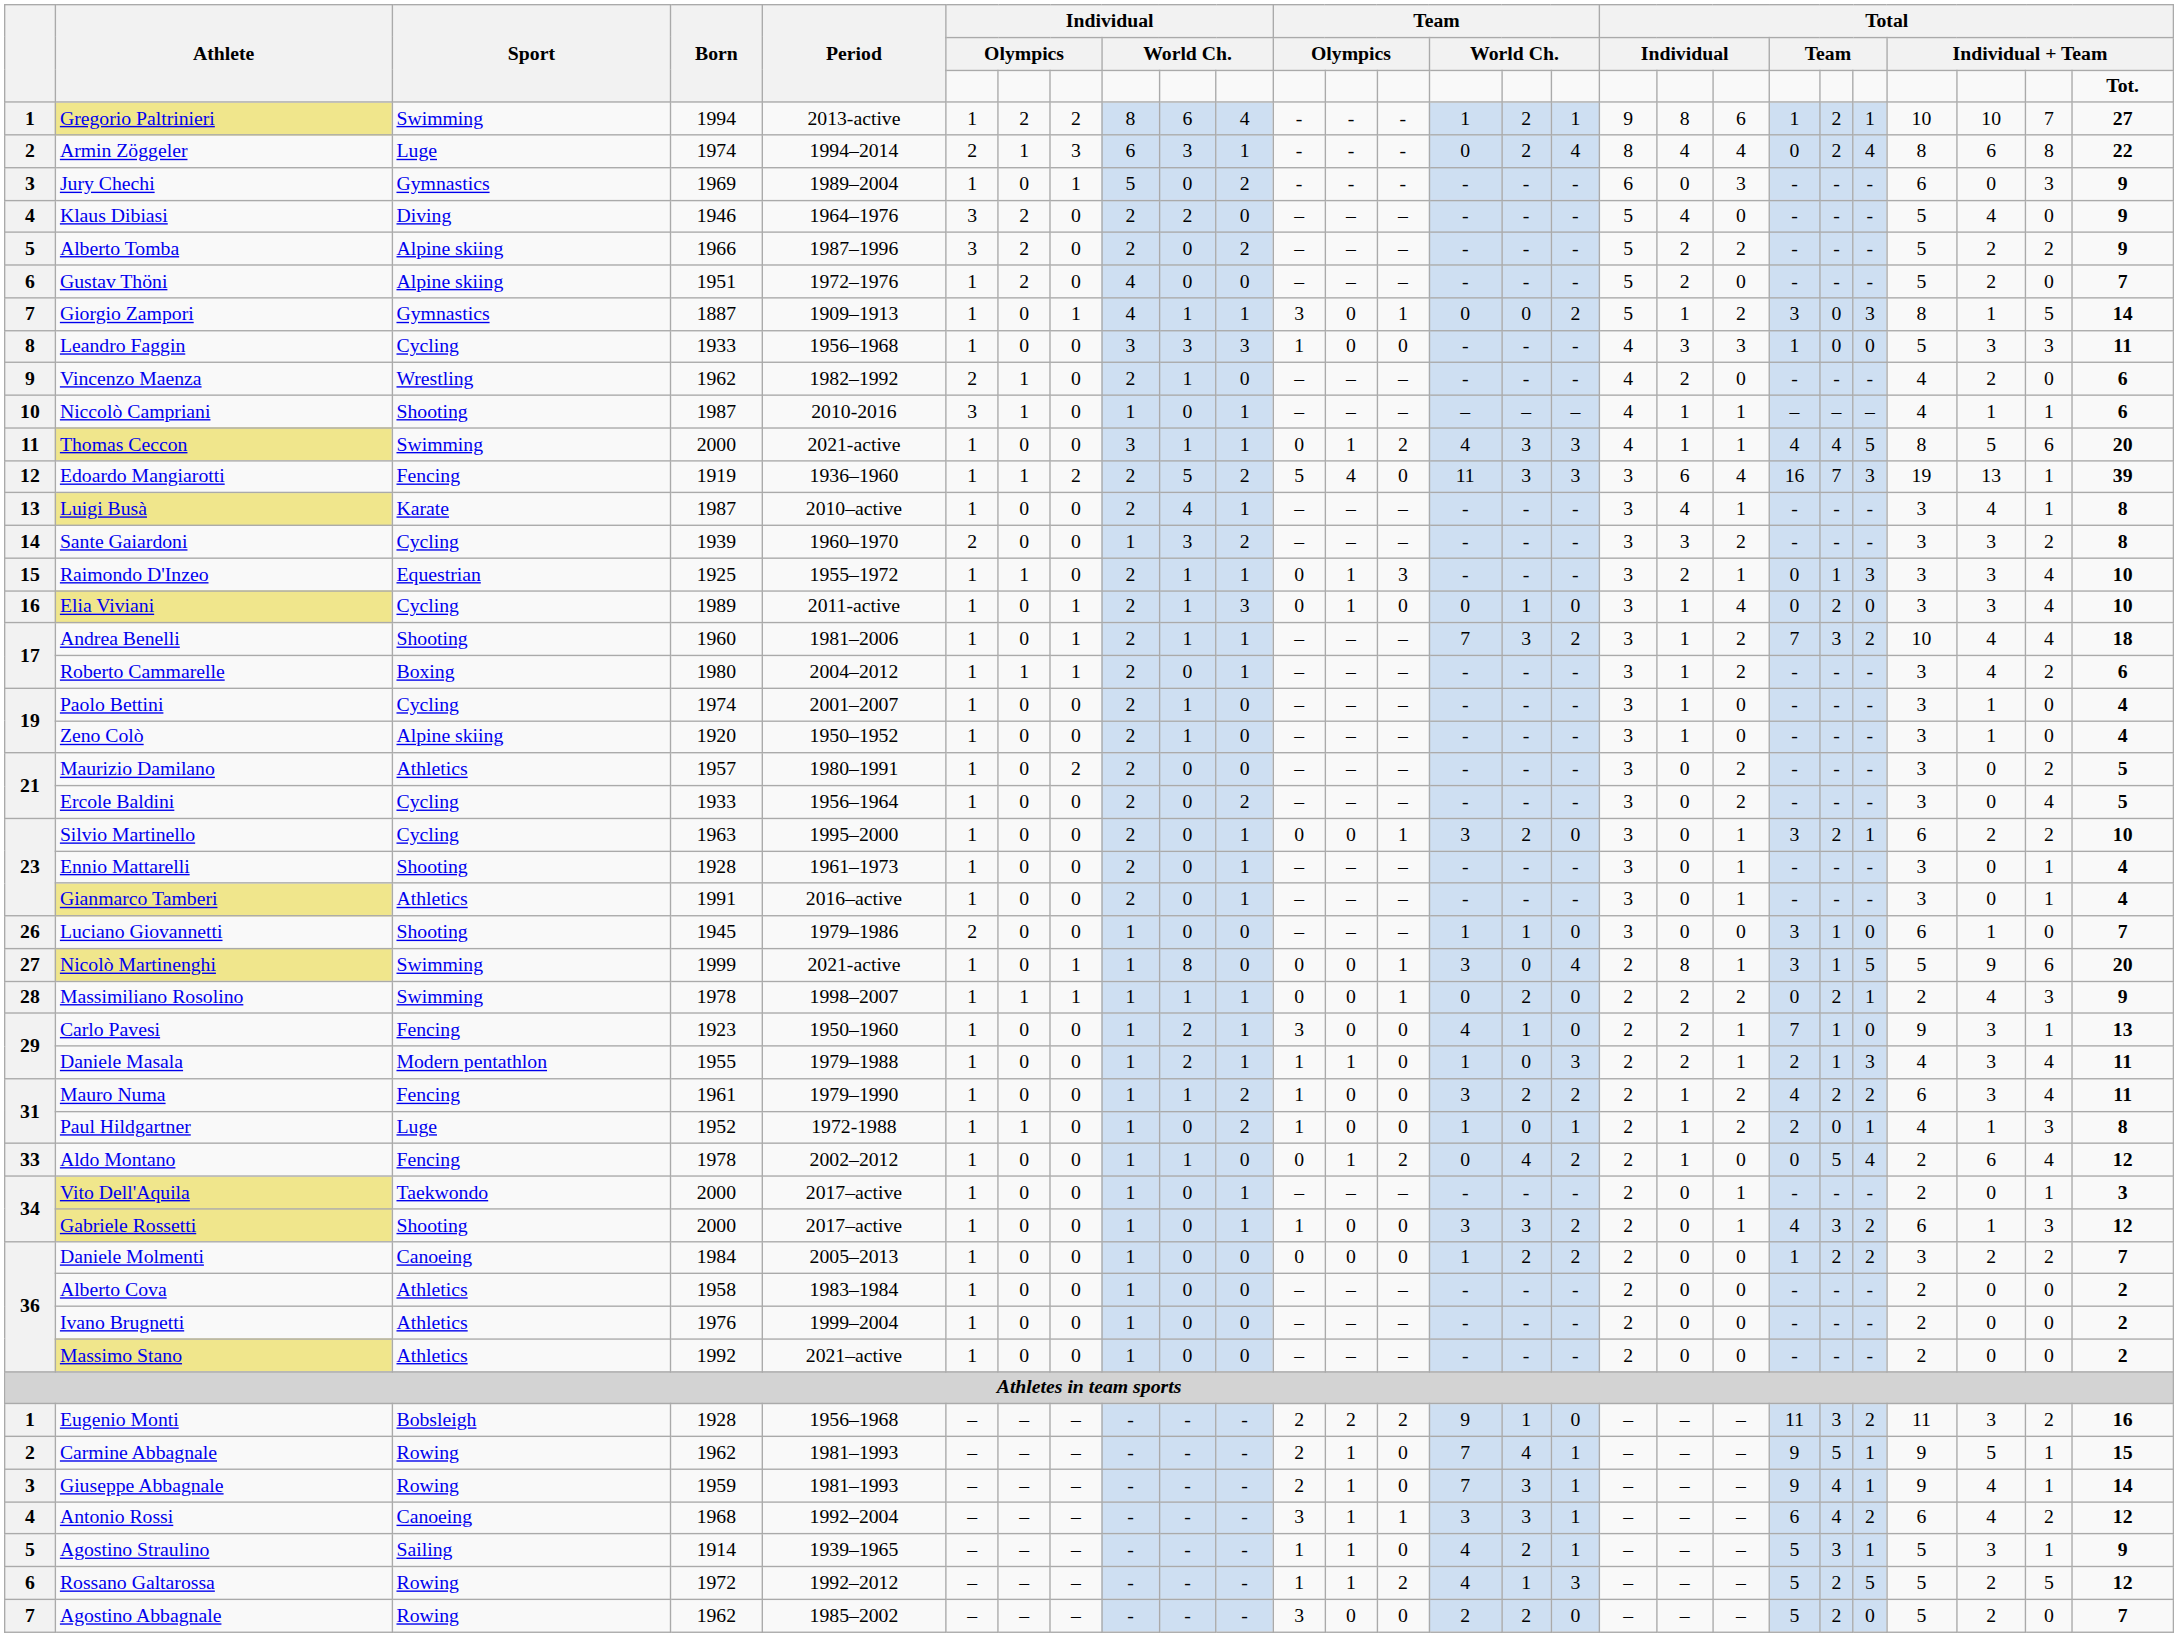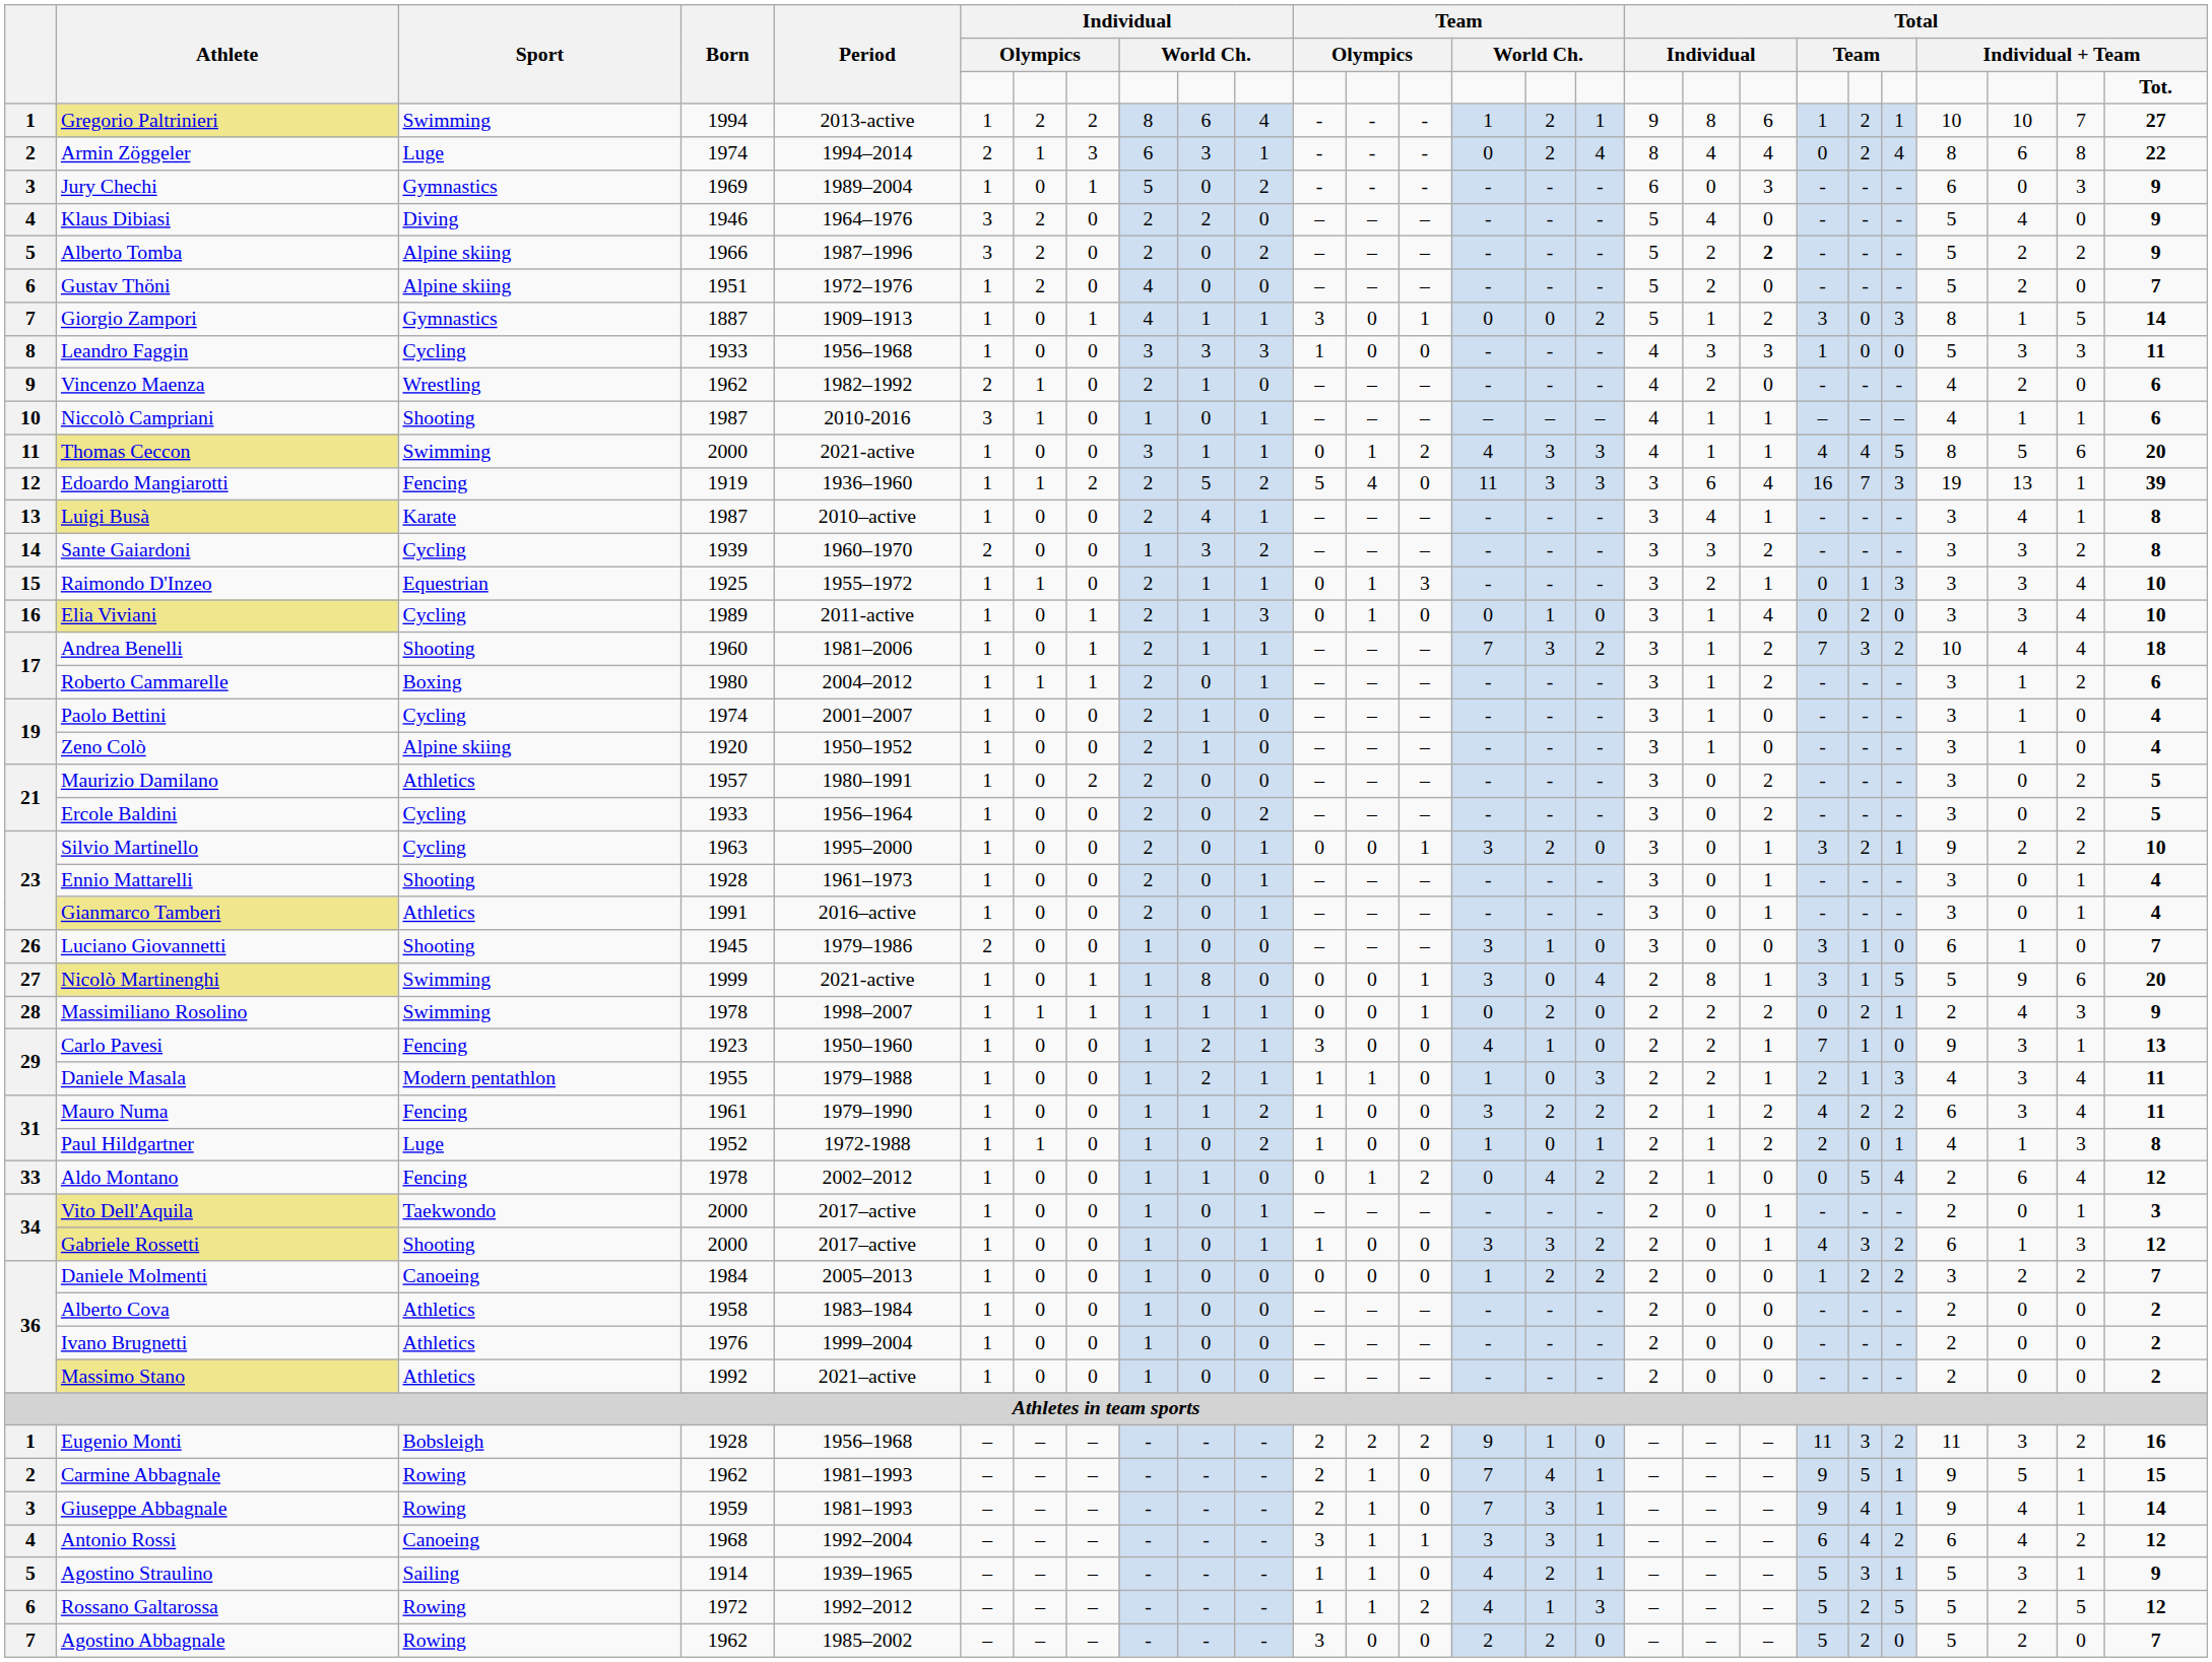Alberto Tomba | column 20: normal -> bold
Roberto Cammarelle | column 25: 4 -> 1
Ercole Baldini | column 26: 4 -> 2
Silvio Martinello | column 24: 6 -> 9
Luciano Giovannetti | column 15: 1 -> 3
